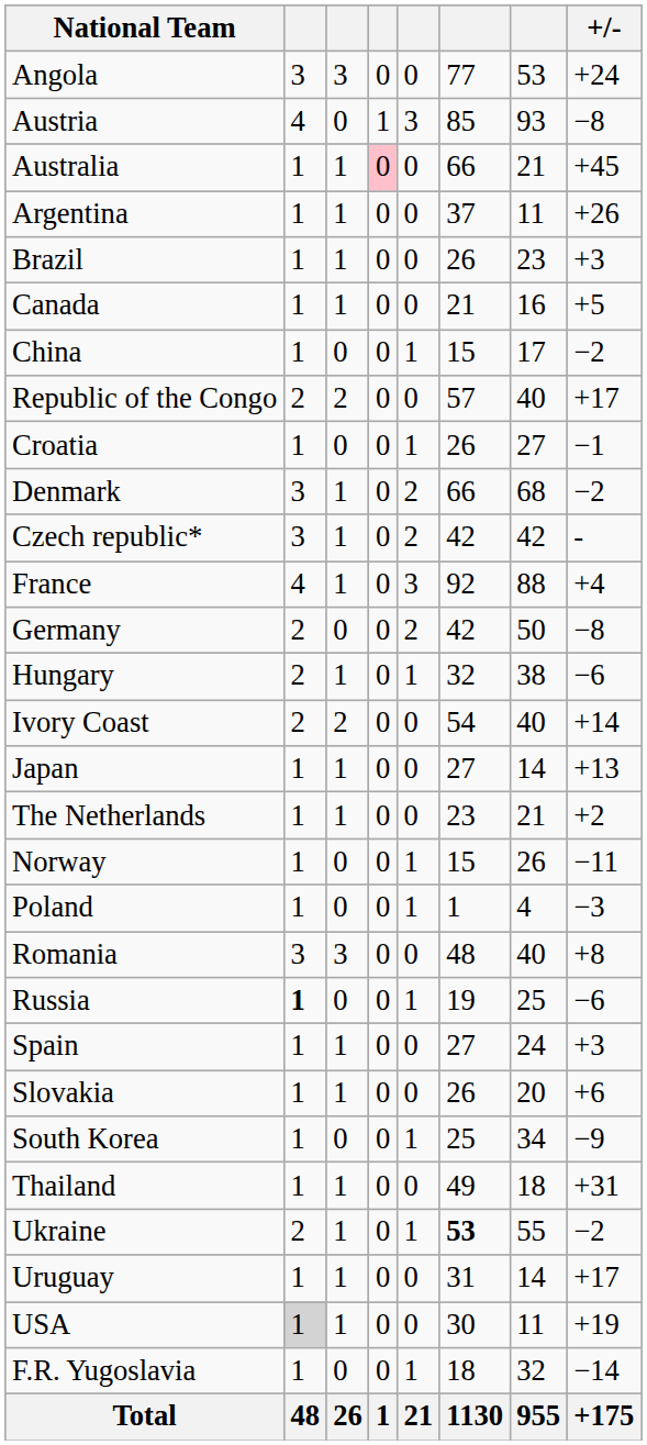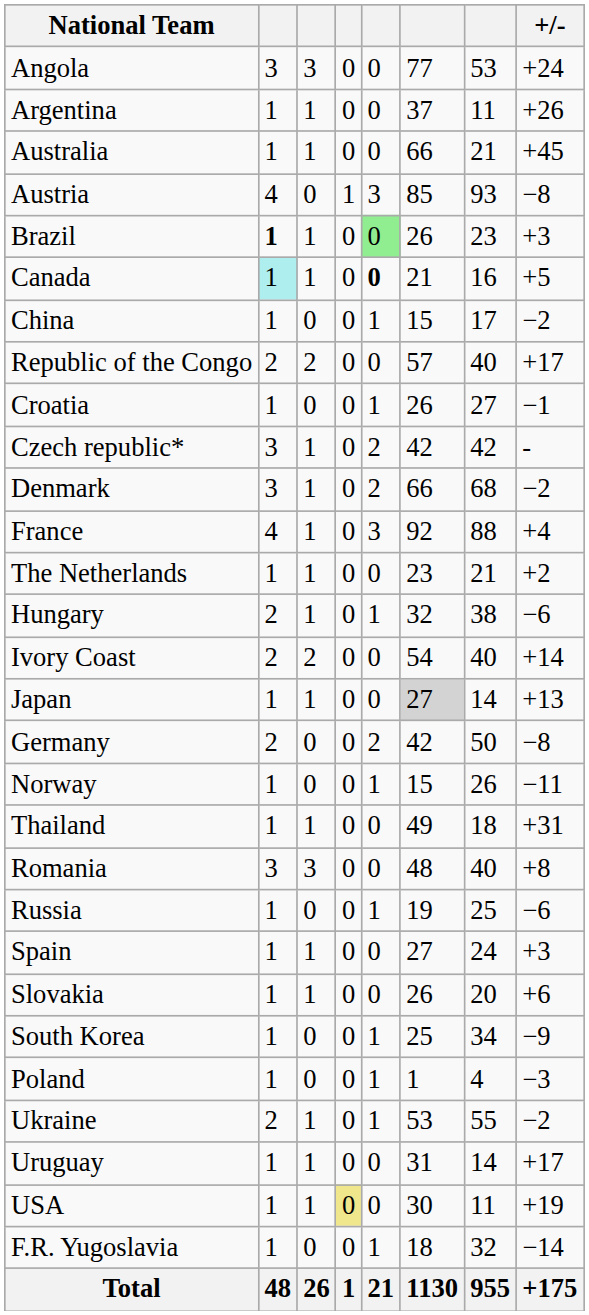rows swapped: Argentina <-> Austria
Australia | column 4: pink background -> no background
Brazil | column 2: normal -> bold
Brazil | column 5: no background -> lightgreen background
Canada | column 2: no background -> paleturquoise background
Canada | column 5: normal -> bold
rows swapped: Denmark <-> Czech republic*
rows swapped: Germany <-> The Netherlands
Japan | column 6: no background -> lightgrey background
rows swapped: Poland <-> Thailand
Russia | column 2: bold -> normal
Ukraine | column 6: bold -> normal
USA | column 2: lightgrey background -> no background
USA | column 4: no background -> khaki background
